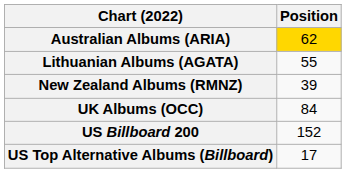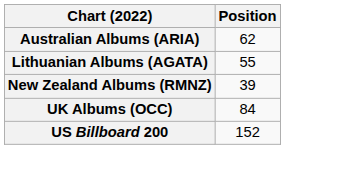Australian Albums (ARIA) | Position: gold background -> no background
- row: US Top Alternative Albums (Billboard) | 17
